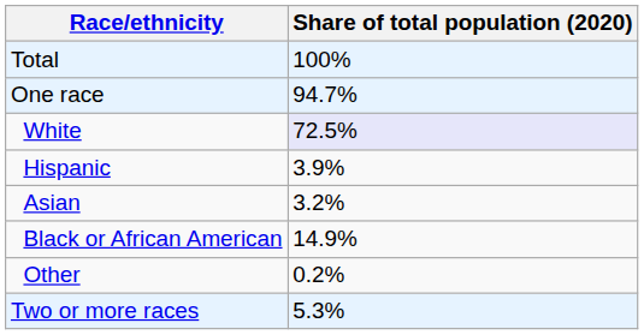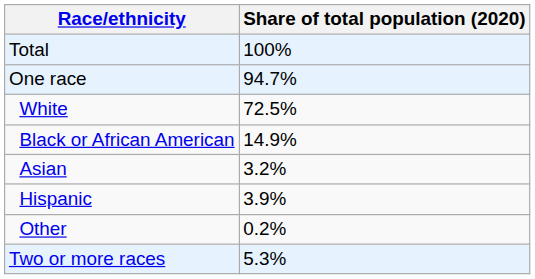White | Share of total population (2020): lavender background -> no background
rows swapped: Black or African American <-> Hispanic
